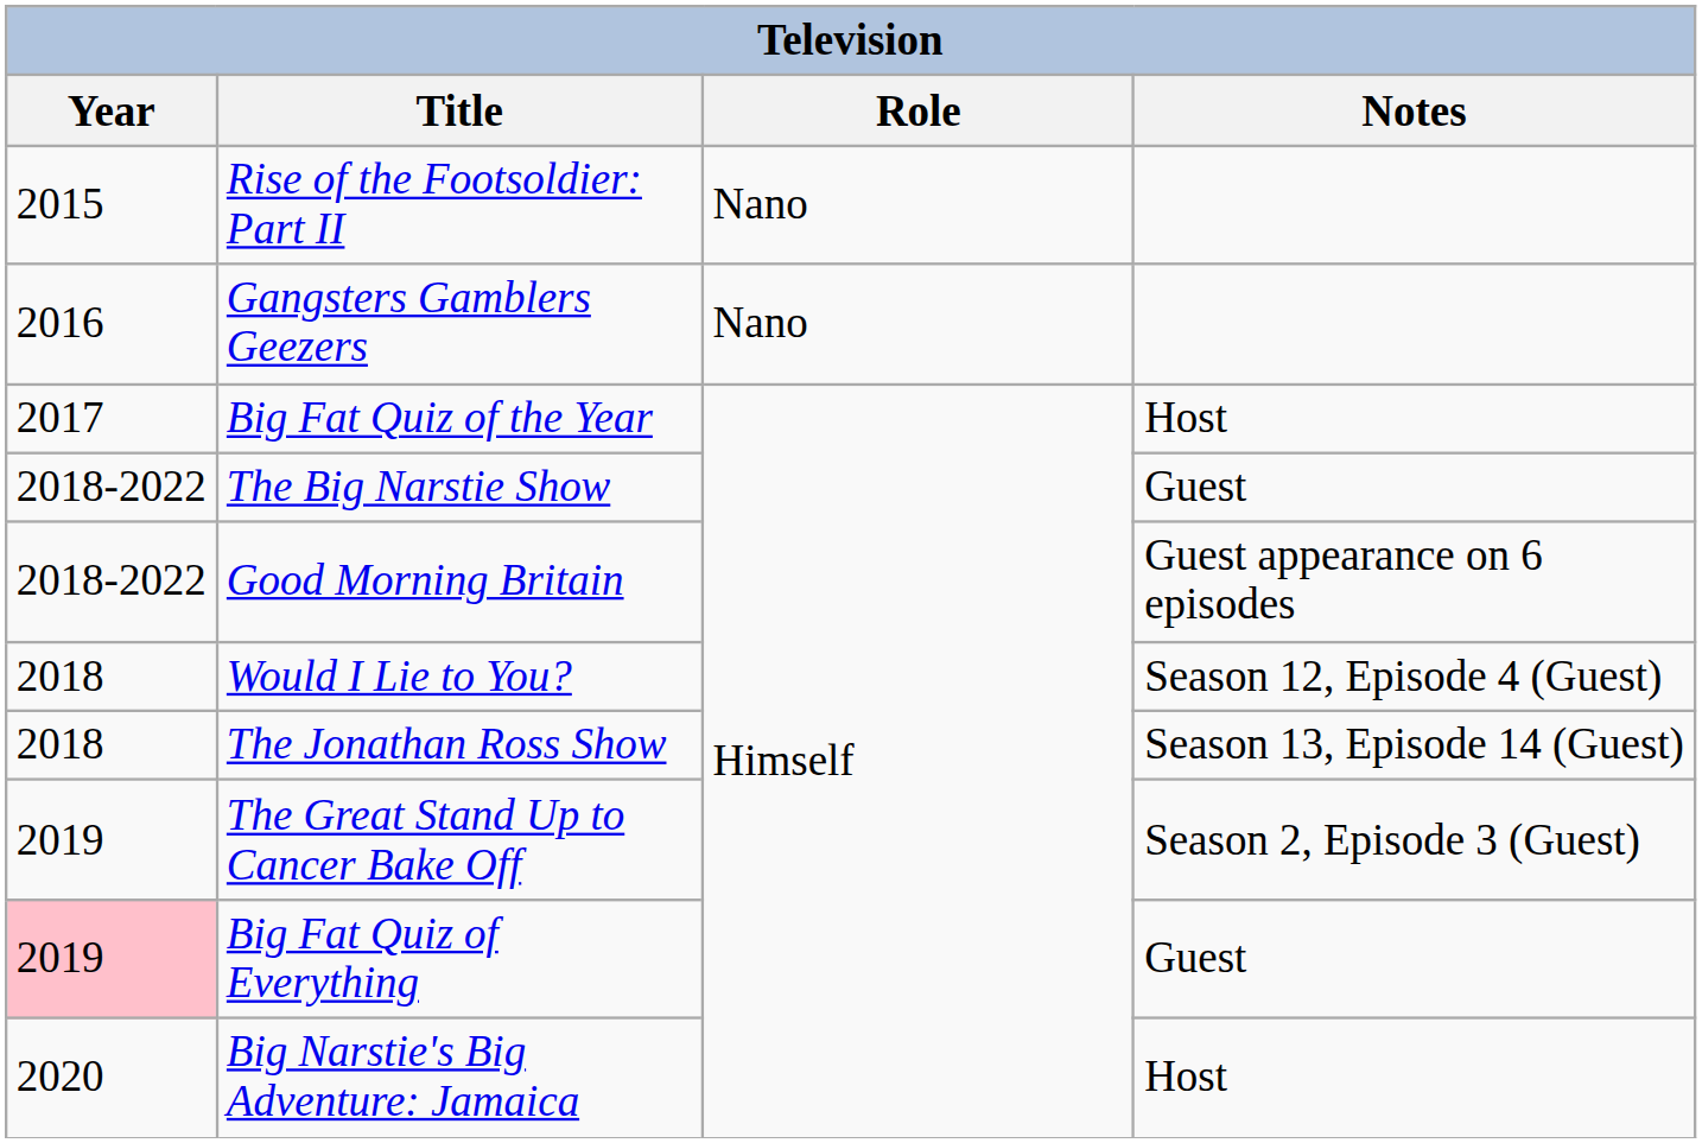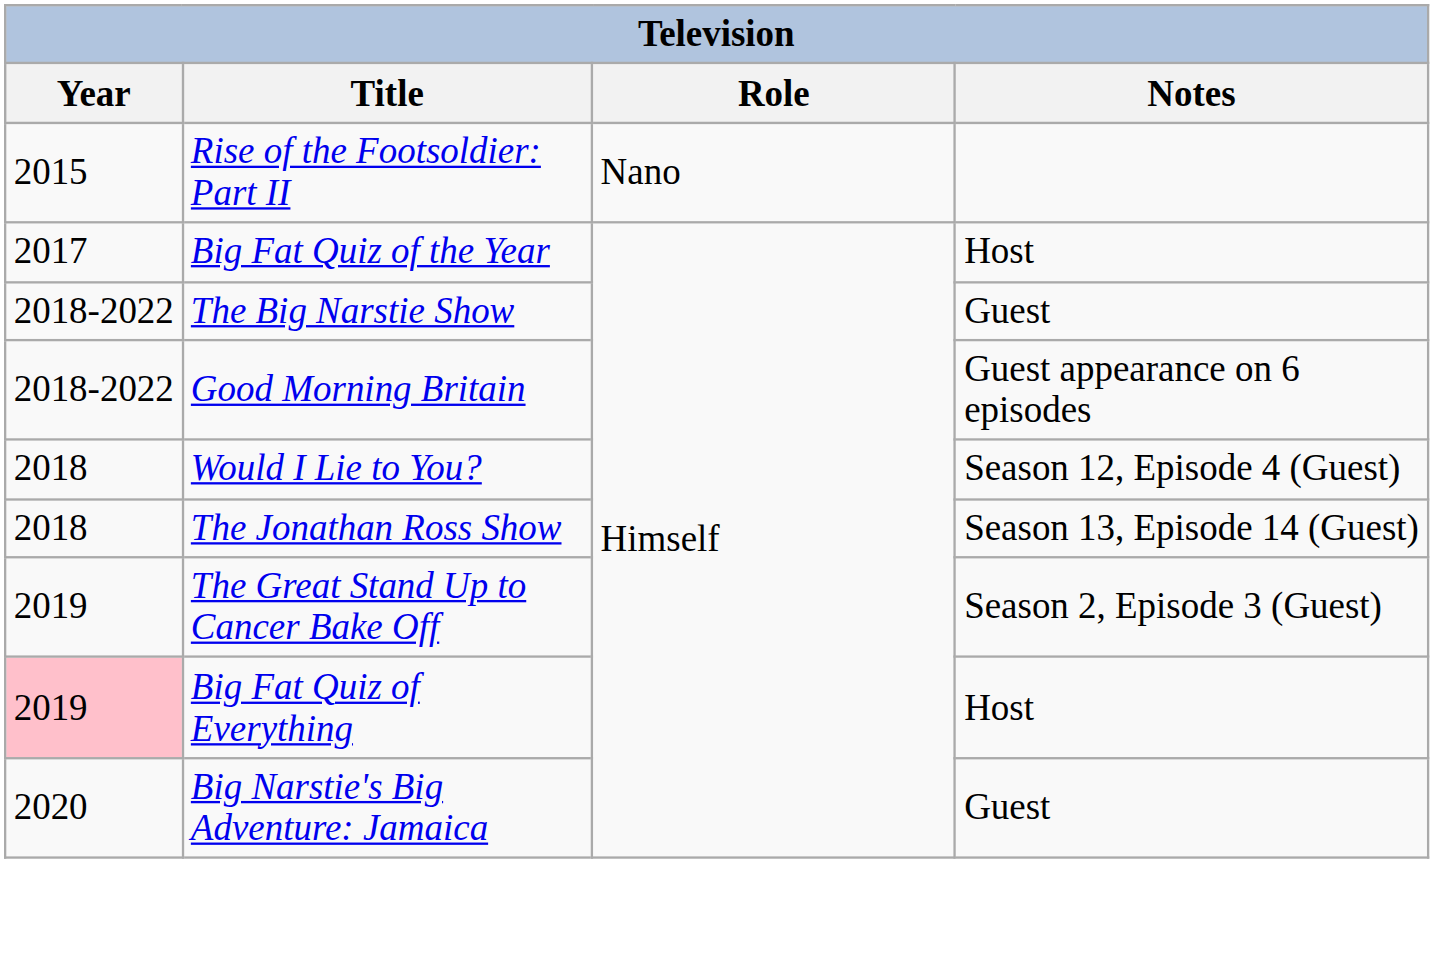- row: 2016 | Gangsters Gamblers Geezers | Nano
Big Fat Quiz of Everything | Notes: Guest -> Host
Big Narstie's Big Adventure: Jamaica | Notes: Host -> Guest
